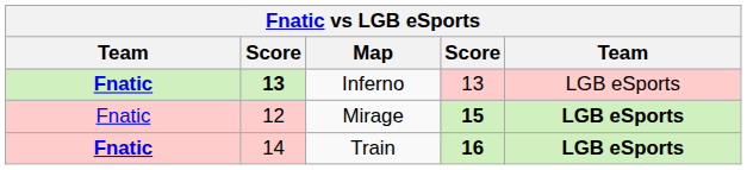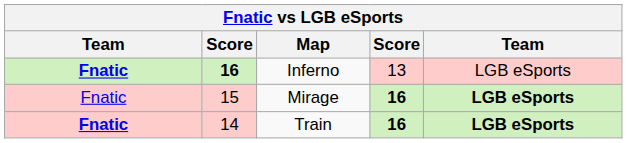Inferno | column 2: 13 -> 16
Mirage | column 2: 12 -> 15
Mirage | column 4: 15 -> 16
